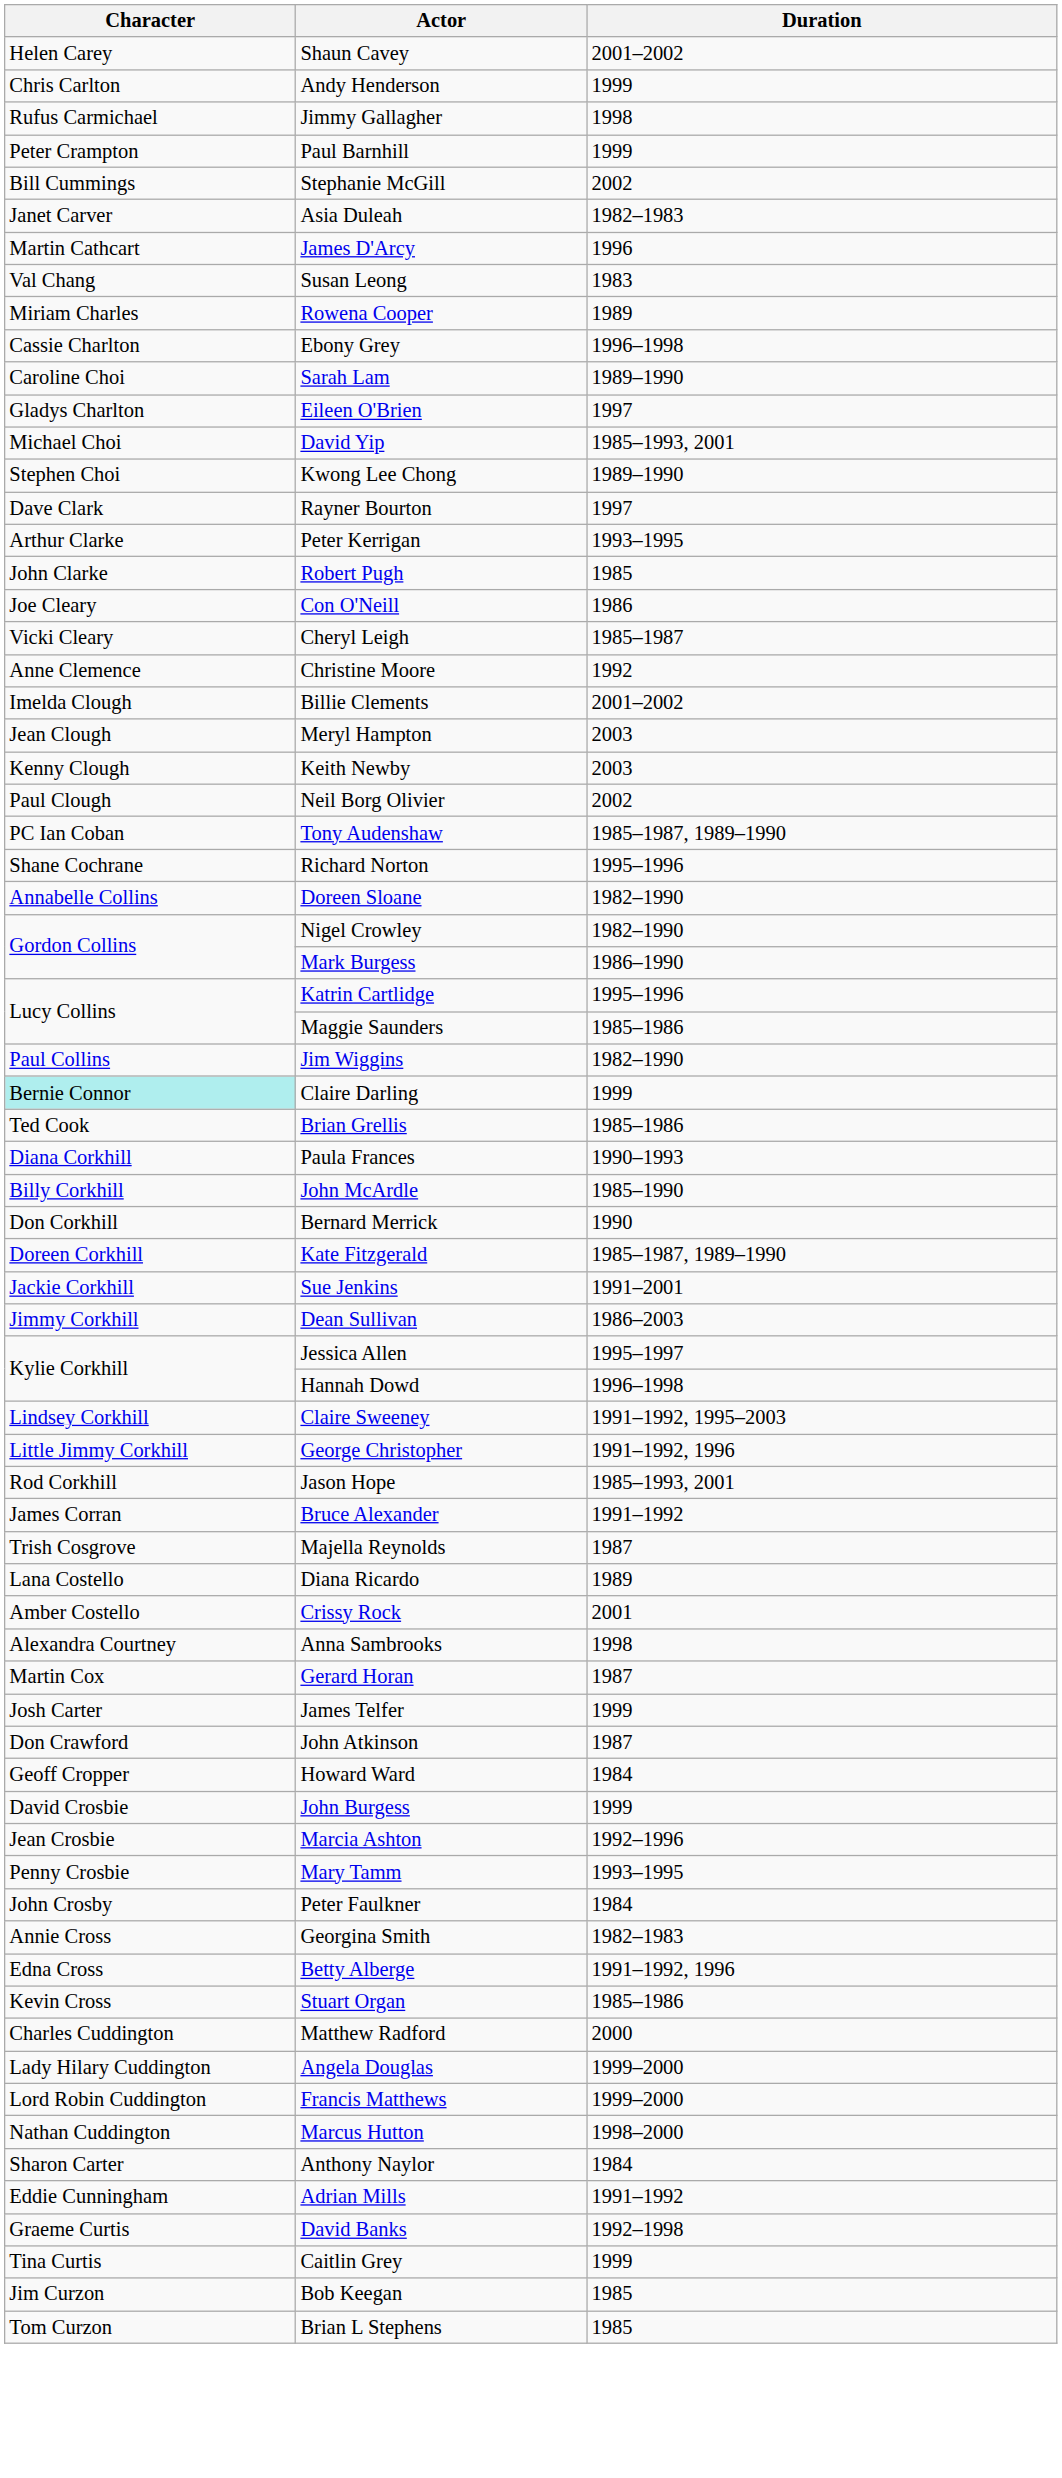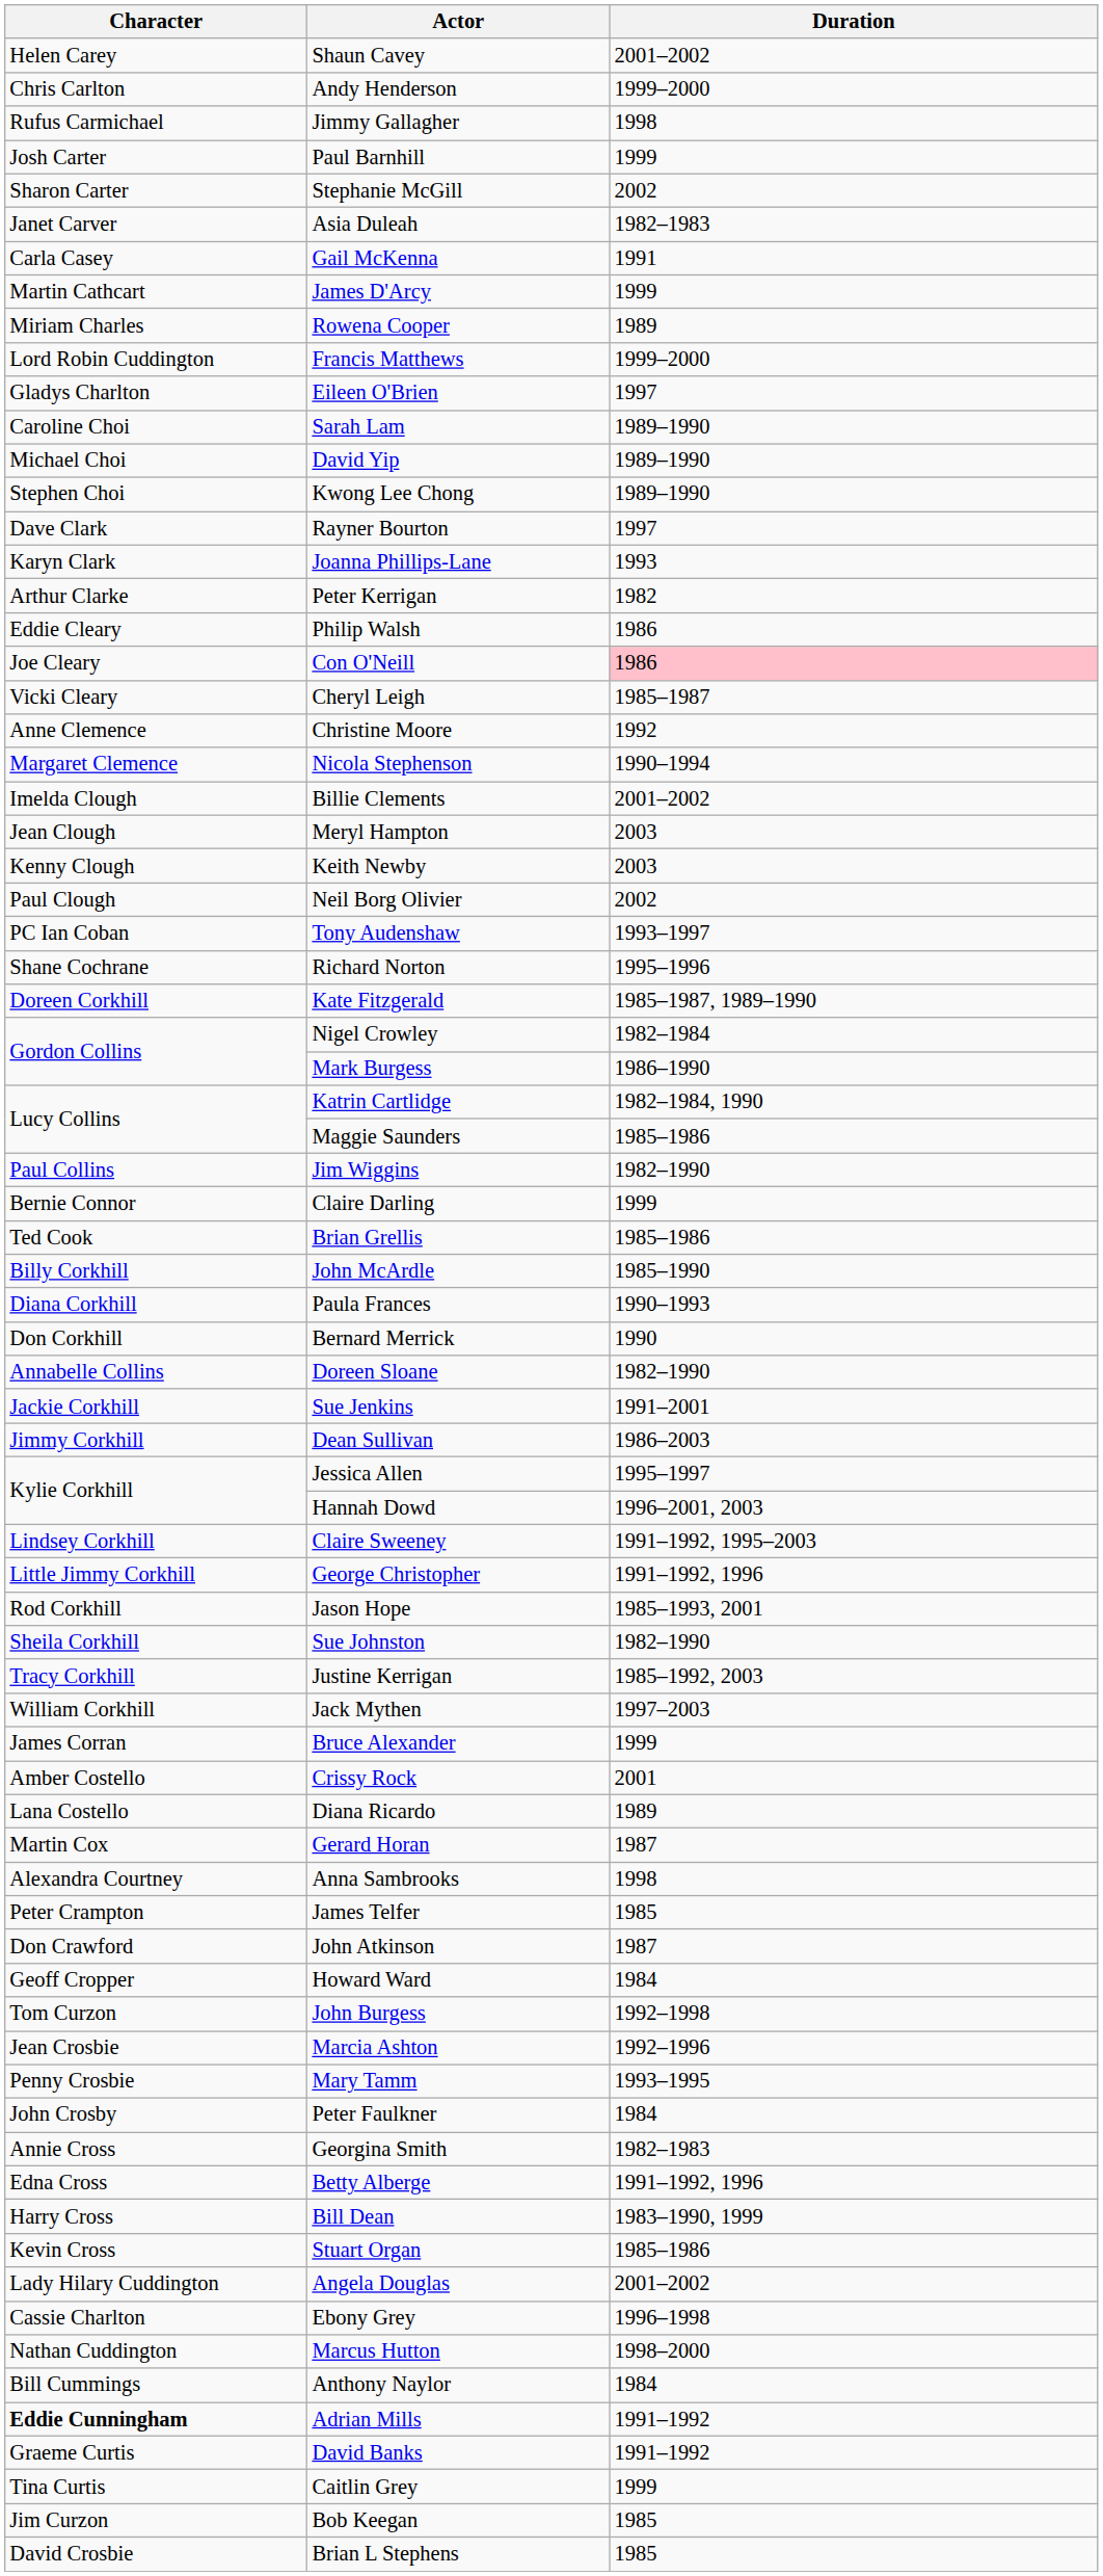Andy Henderson | Duration: 1999 -> 1999–2000
Paul Barnhill | Character: Peter Crampton -> Josh Carter
Stephanie McGill | Character: Bill Cummings -> Sharon Carter
+ row: Carla Casey | Gail McKenna | 1991
James D'Arcy | Duration: 1996 -> 1999
- row: Val Chang | Susan Leong | 1983
rows swapped: Ebony Grey <-> Francis Matthews
rows swapped: Eileen O'Brien <-> Sarah Lam
David Yip | Duration: 1985–1993, 2001 -> 1989–1990
+ row: Karyn Clark | Joanna Phillips-Lane | 1993
Peter Kerrigan | Duration: 1993–1995 -> 1982
- row: John Clarke | Robert Pugh | 1985
+ row: Eddie Cleary | Philip Walsh | 1986
Con O'Neill | Duration: no background -> pink background
+ row: Margaret Clemence | Nicola Stephenson | 1990–1994
Tony Audenshaw | Duration: 1985–1987, 1989–1990 -> 1993–1997
rows swapped: Doreen Sloane <-> Kate Fitzgerald
Nigel Crowley | Duration: 1982–1990 -> 1982–1984
Katrin Cartlidge | Duration: 1995–1996 -> 1982–1984, 1990
Claire Darling | Character: paleturquoise background -> no background
rows swapped: John McArdle <-> Paula Frances
Hannah Dowd | Duration: 1996–1998 -> 1996–2001, 2003
+ row: Sheila Corkhill | Sue Johnston | 1982–1990
+ row: Tracy Corkhill | Justine Kerrigan | 1985–1992, 2003
+ row: William Corkhill | Jack Mythen | 1997–2003
Bruce Alexander | Duration: 1991–1992 -> 1999
- row: Trish Cosgrove | Majella Reynolds | 1987
rows swapped: Crissy Rock <-> Diana Ricardo
rows swapped: Anna Sambrooks <-> Gerard Horan
James Telfer | Character: Josh Carter -> Peter Crampton
James Telfer | Duration: 1999 -> 1985
John Burgess | Character: David Crosbie -> Tom Curzon
John Burgess | Duration: 1999 -> 1992–1998
+ row: Harry Cross | Bill Dean | 1983–1990, 1999
- row: Charles Cuddington | Matthew Radford | 2000
Angela Douglas | Duration: 1999–2000 -> 2001–2002
Anthony Naylor | Character: Sharon Carter -> Bill Cummings
Adrian Mills | Character: normal -> bold
David Banks | Duration: 1992–1998 -> 1991–1992
Brian L Stephens | Character: Tom Curzon -> David Crosbie
